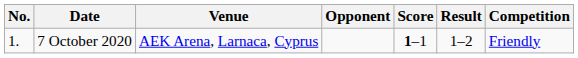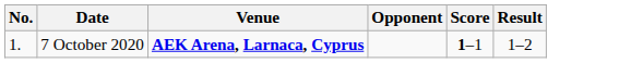- column: Competition | Friendly
7 October 2020 | Venue: normal -> bold
